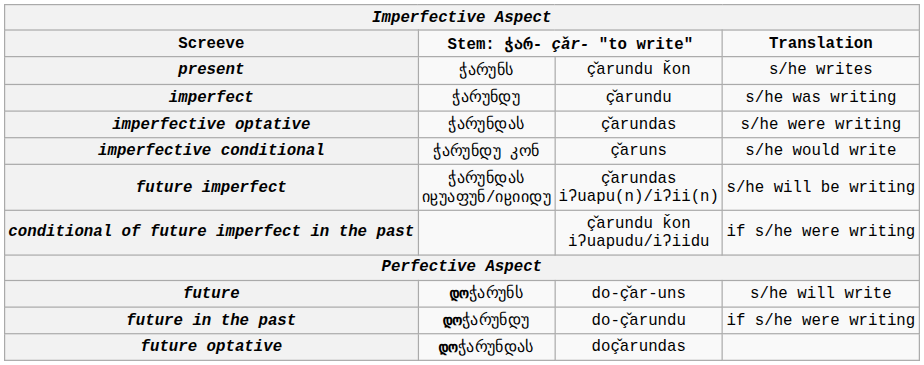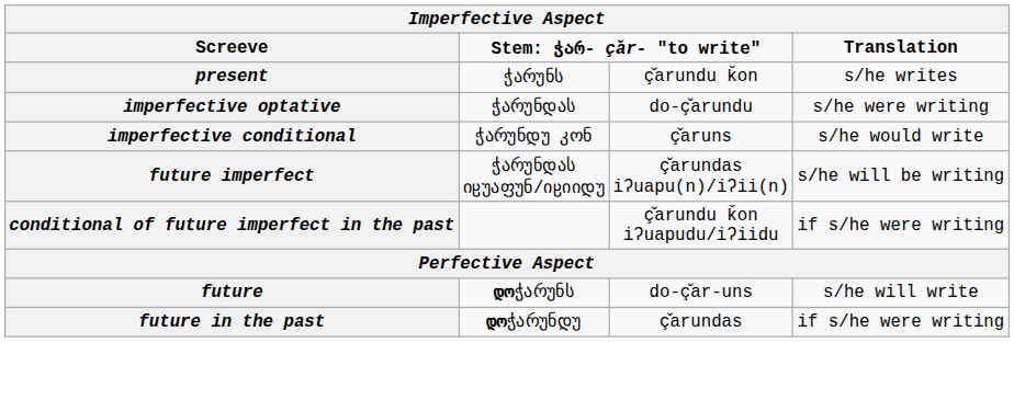- row: imperfect | ჭარუნდუ | ç̌arundu | s/he was writing
imperfective optative | column 3: ç̌arundas -> do-ç̌arundu
future in the past | column 3: do-ç̌arundu -> ç̌arundas
- row: future optative | დოჭარუნდას | doç̌arundas
